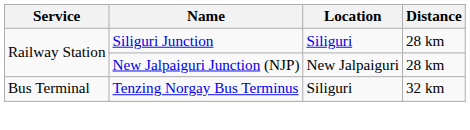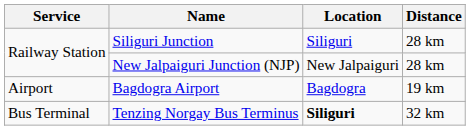+ row: Airport | Bagdogra Airport | Bagdogra | 19 km
Tenzing Norgay Bus Terminus | Location: normal -> bold
